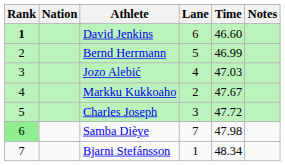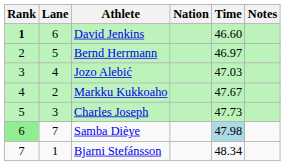columns swapped: Lane <-> Nation
Bernd Herrmann | Time: 46.99 -> 46.97
Charles Joseph | Time: 47.72 -> 47.73
Samba Dièye | Time: no background -> lightblue background
